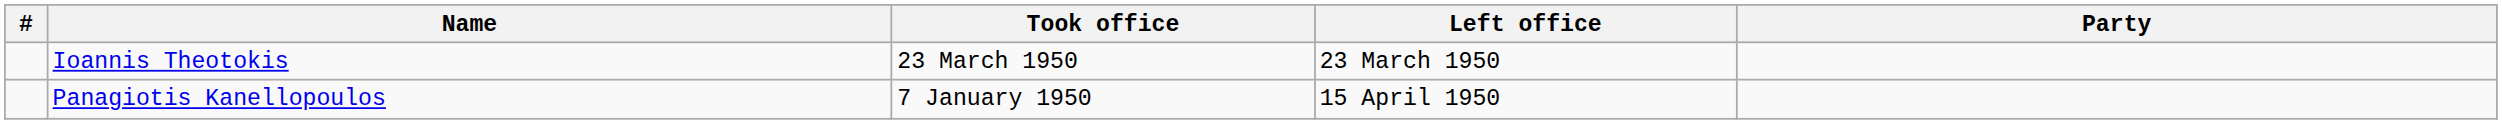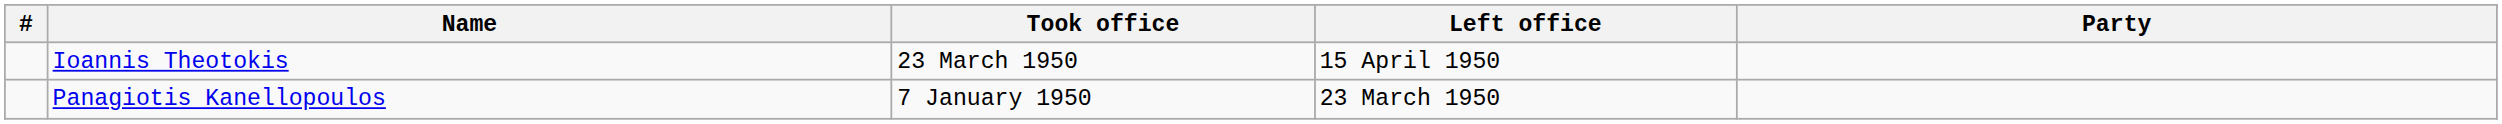Ioannis Theotokis | Left office: 23 March 1950 -> 15 April 1950
Panagiotis Kanellopoulos | Left office: 15 April 1950 -> 23 March 1950
